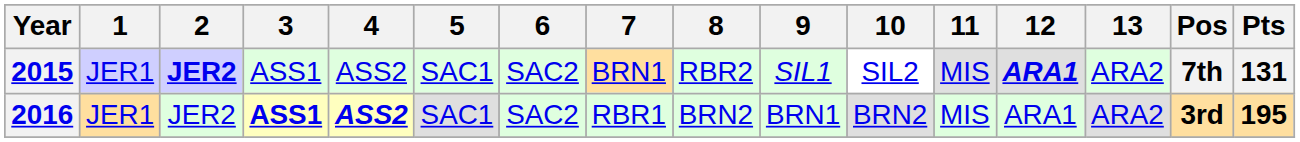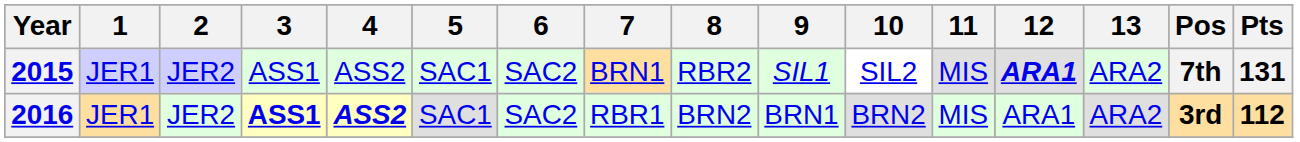2015 | 2: bold -> normal
2016 | Pts: 195 -> 112
